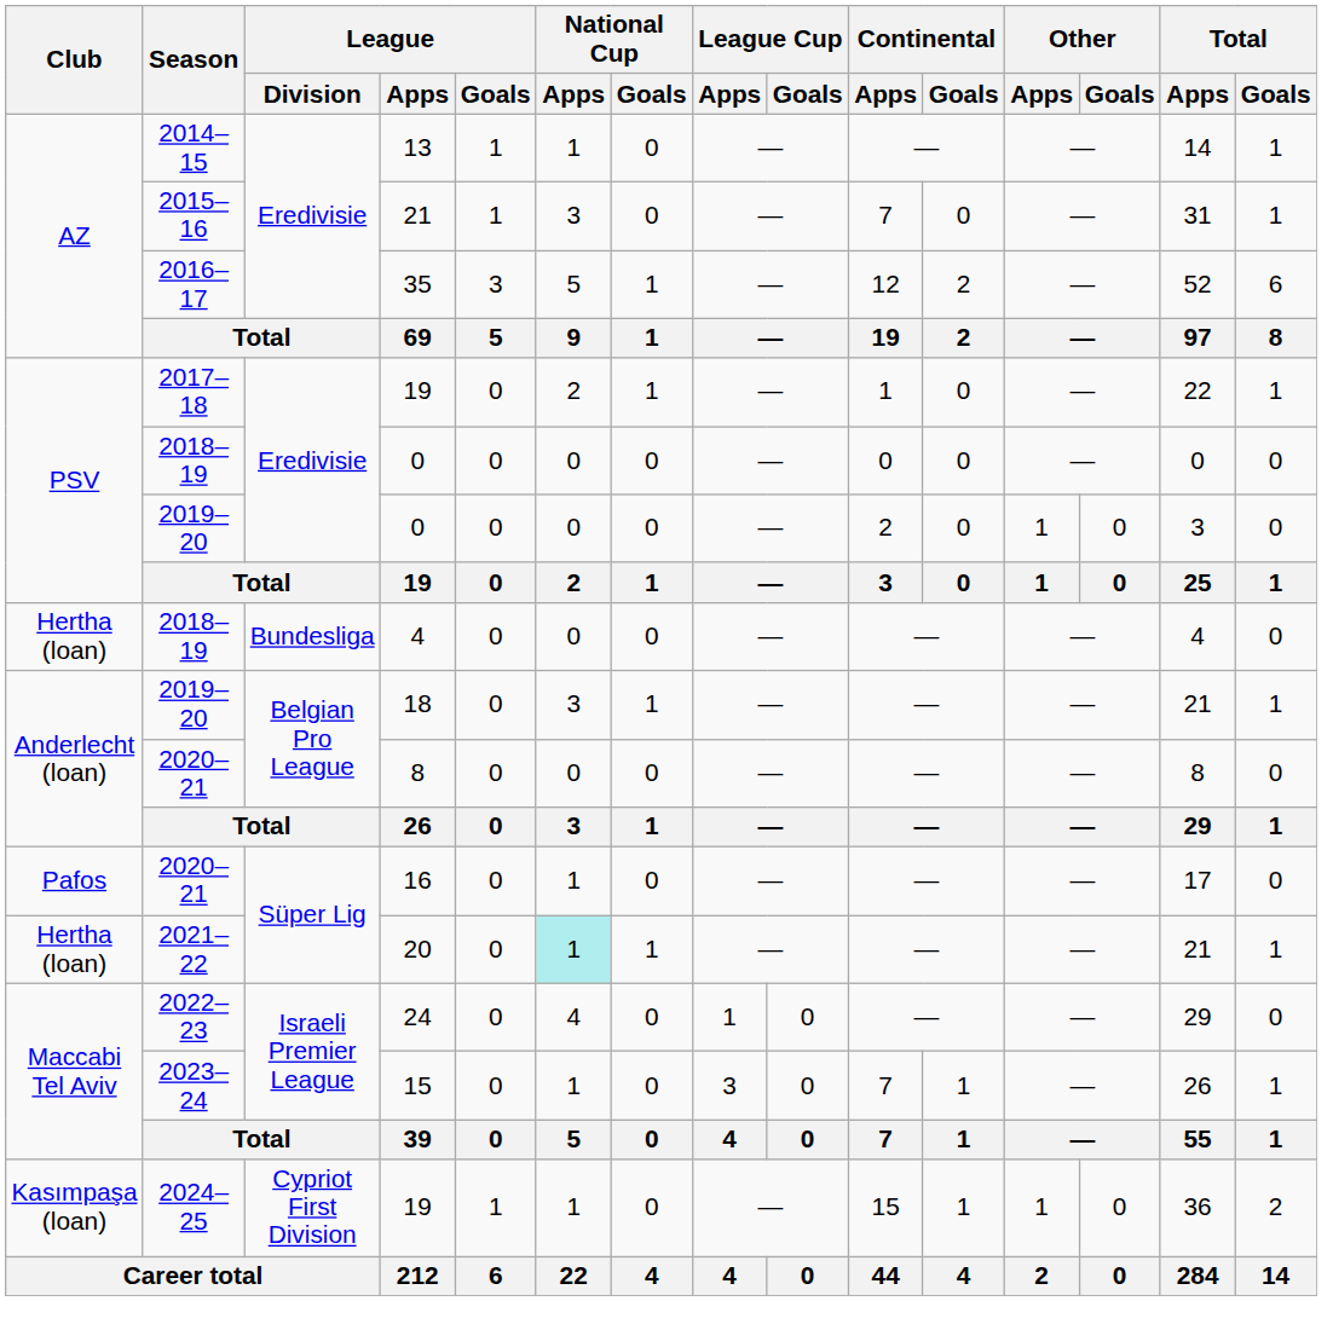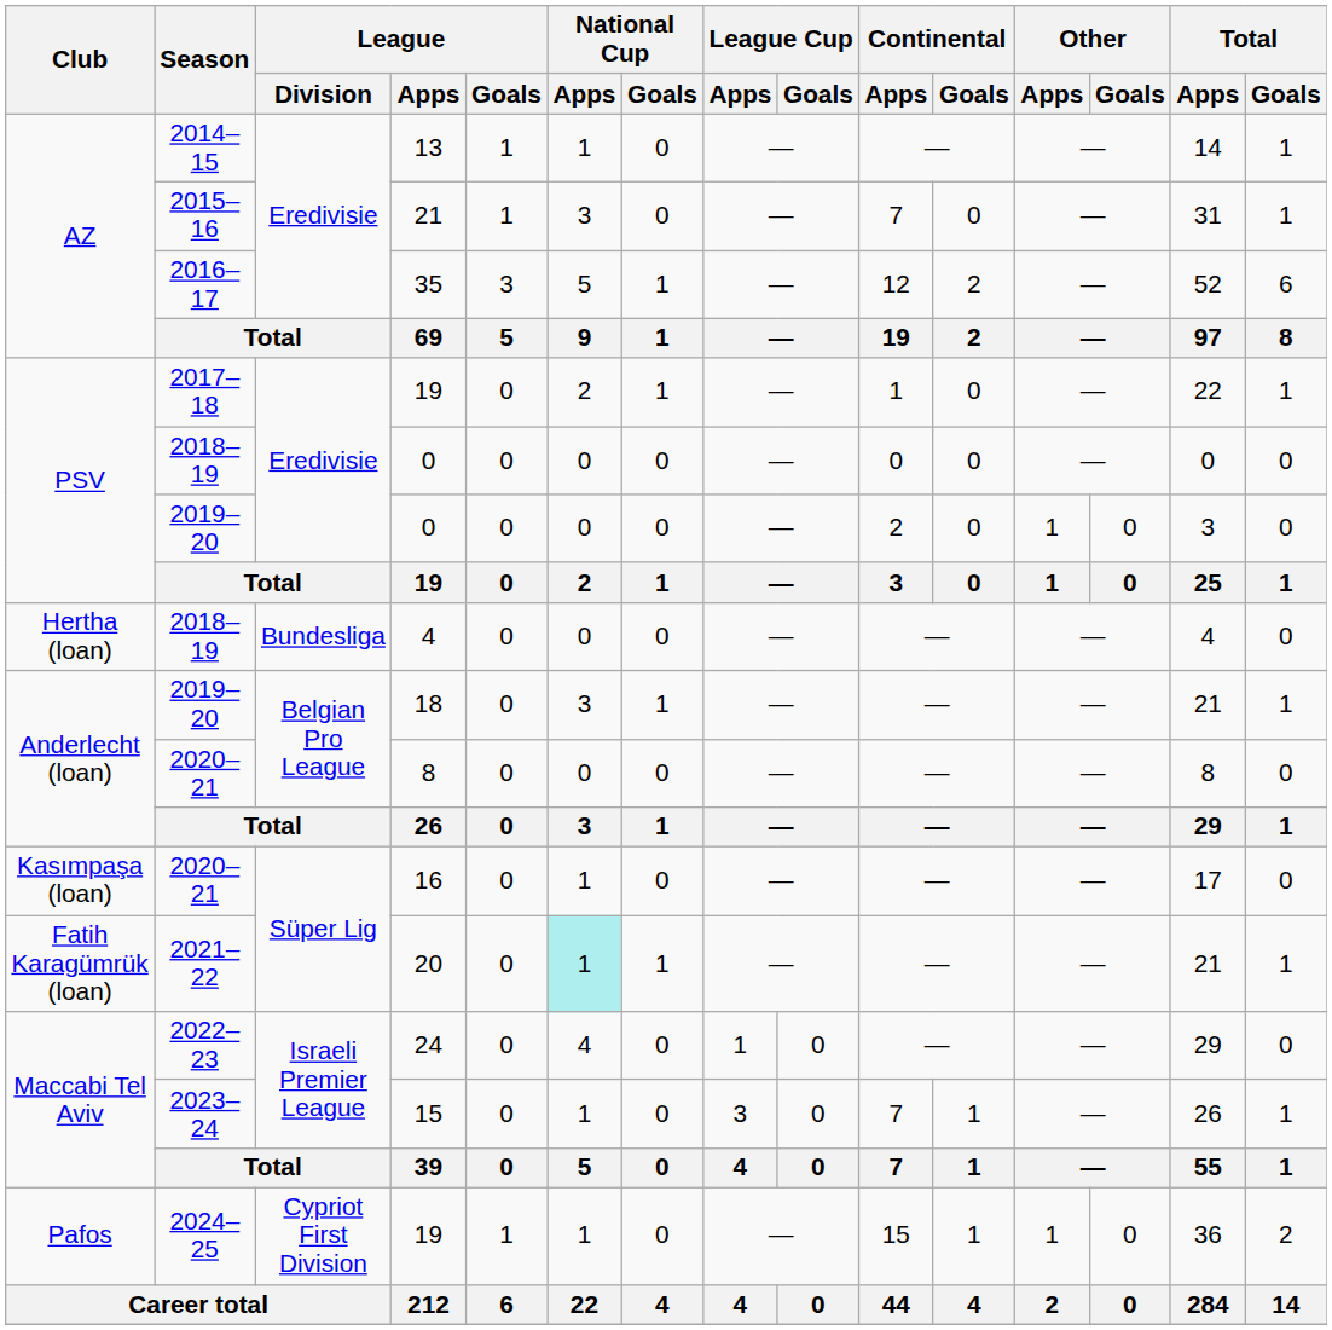16 | Club: Pafos -> Kasımpaşa (loan)
20 | Club: Hertha (loan) -> Fatih Karagümrük (loan)
2024–25 / 19 | Club: Kasımpaşa (loan) -> Pafos
